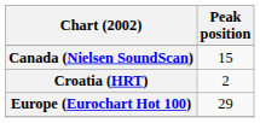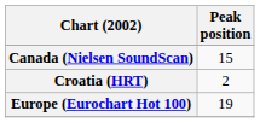Europe (Eurochart Hot 100) | Peak position: 29 -> 19
